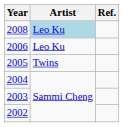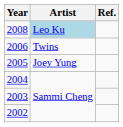2006 | Artist: Leo Ku -> Twins
2005 | Artist: Twins -> Joey Yung
